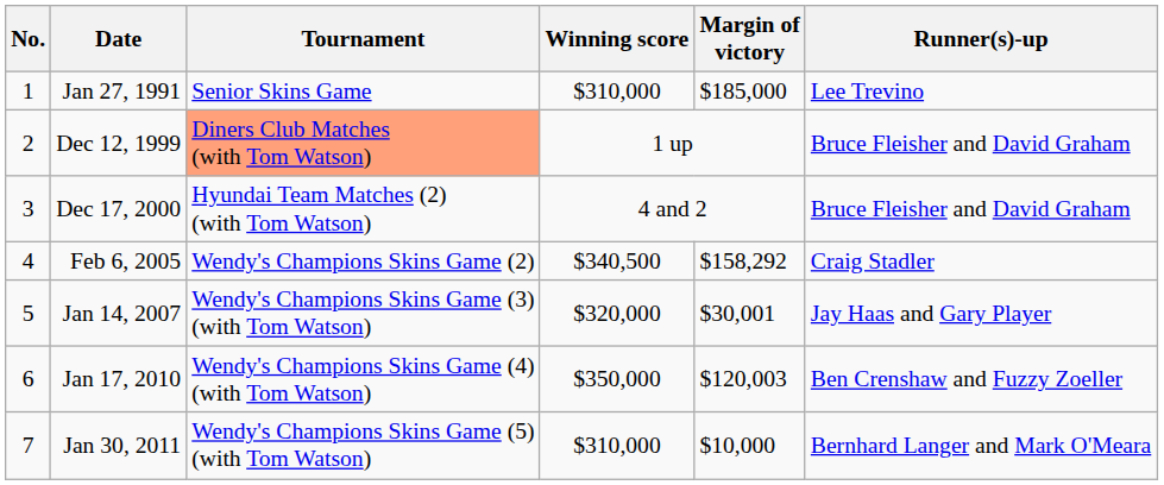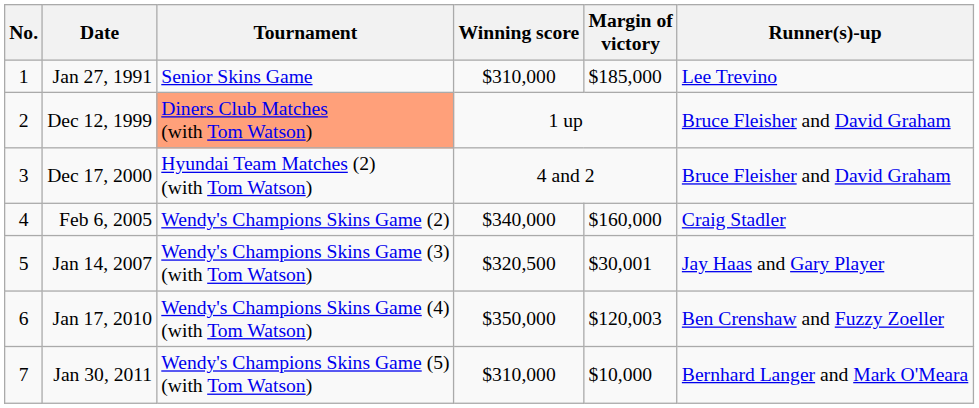Feb 6, 2005 | Winning score: $340,500 -> $340,000
Feb 6, 2005 | Margin of victory: $158,292 -> $160,000
Jan 14, 2007 | Winning score: $320,000 -> $320,500
